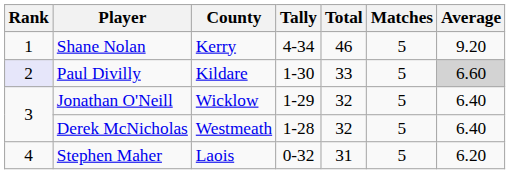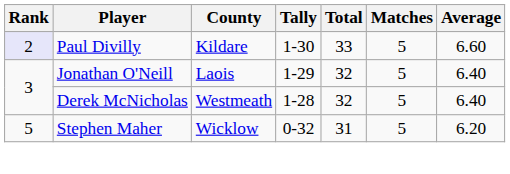- row: 1 | Shane Nolan | Kerry | 4-34 | 46 | 5 | 9.20
Paul Divilly | Average: lightgrey background -> no background
Jonathan O'Neill | County: Wicklow -> Laois
Stephen Maher | Rank: 4 -> 5
Stephen Maher | County: Laois -> Wicklow
